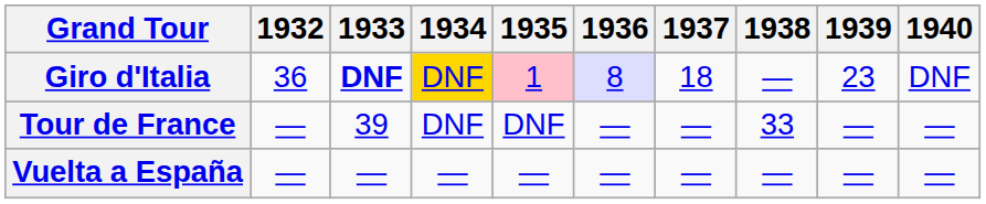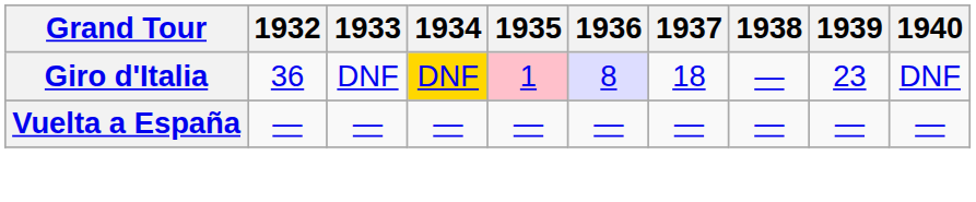Giro d'Italia | 1933: bold -> normal
- row: Tour de France | — | 39 | DNF | DNF | — | — | 33 | — | —
